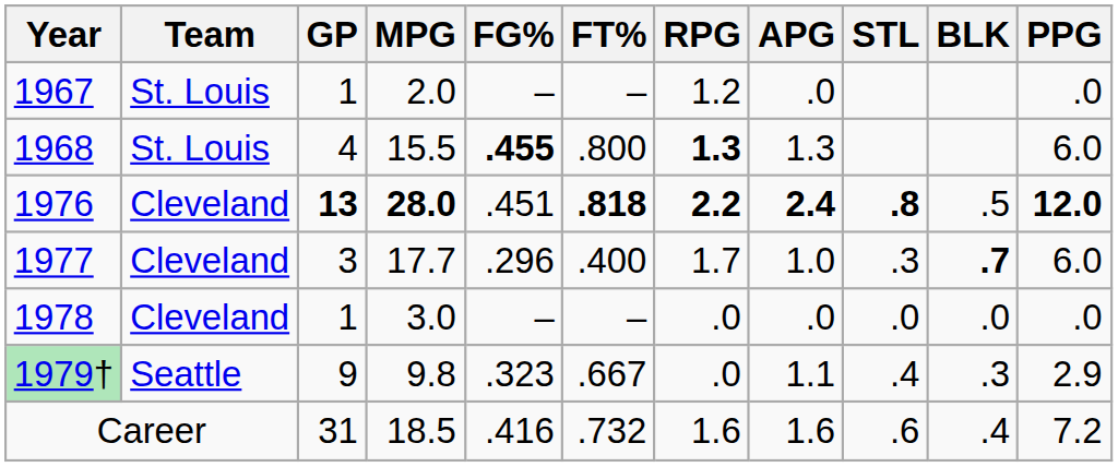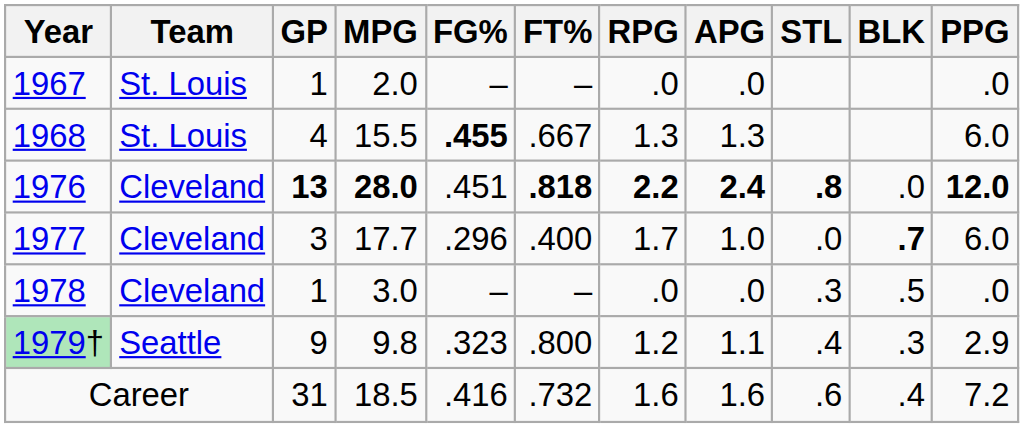1967 | RPG: 1.2 -> .0
1968 | FT%: .800 -> .667
1968 | RPG: bold -> normal
1976 | BLK: .5 -> .0
1977 | STL: .3 -> .0
1978 | STL: .0 -> .3
1978 | BLK: .0 -> .5
1979† | FT%: .667 -> .800
1979† | RPG: .0 -> 1.2
